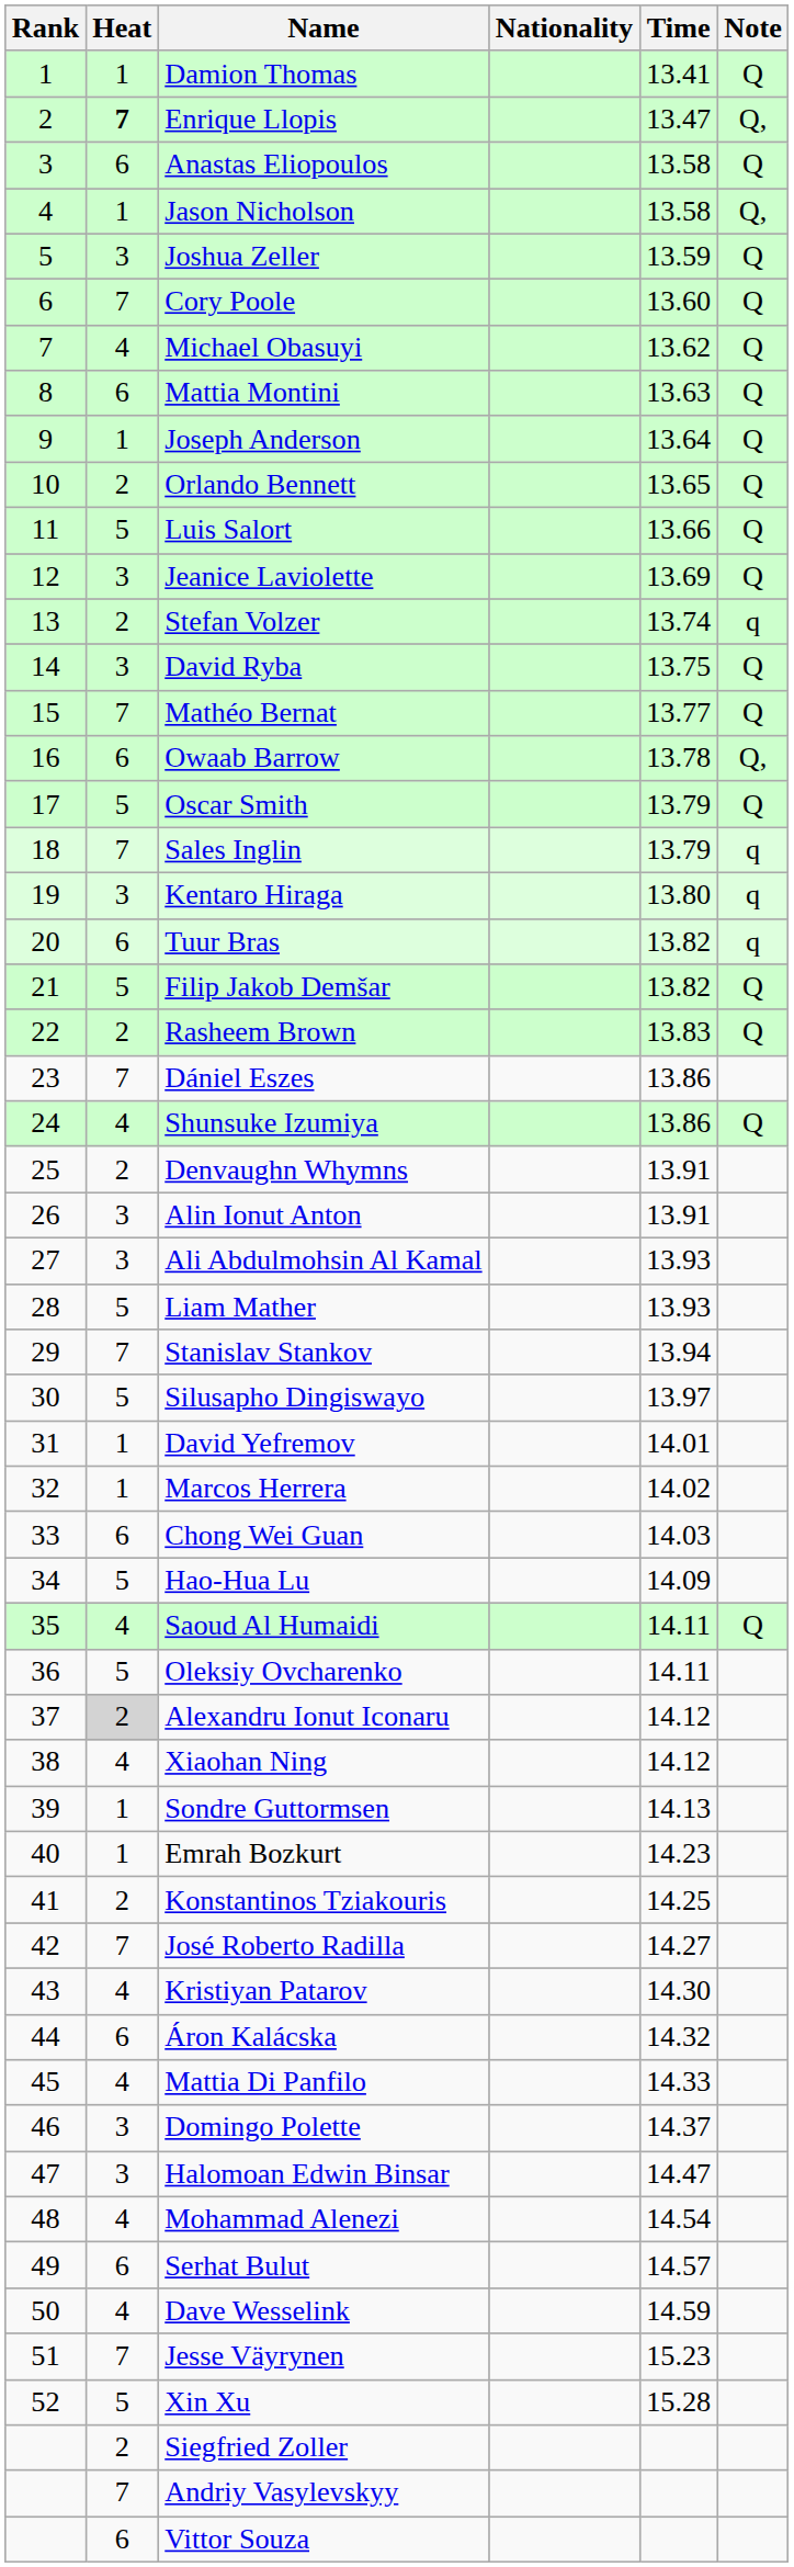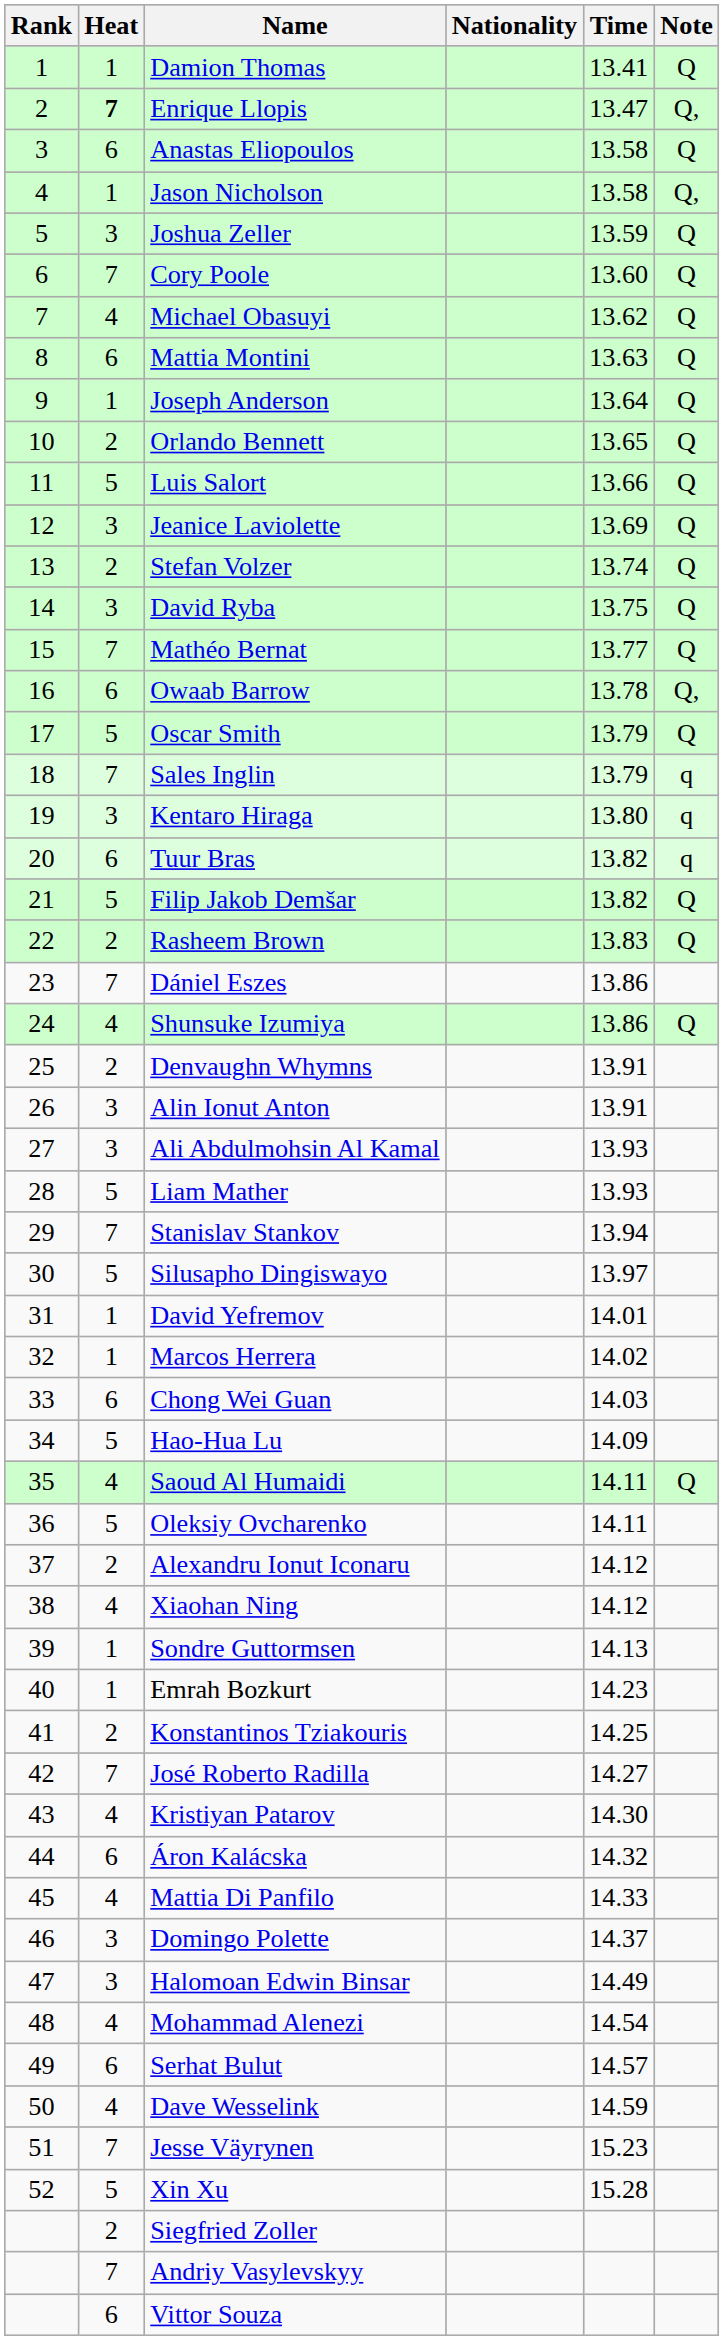Stefan Volzer | Note: q -> Q
Alexandru Ionut Iconaru | Heat: lightgrey background -> no background
Halomoan Edwin Binsar | Time: 14.47 -> 14.49
